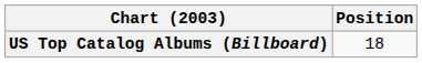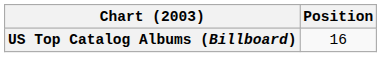US Top Catalog Albums (Billboard) | Position: 18 -> 16
